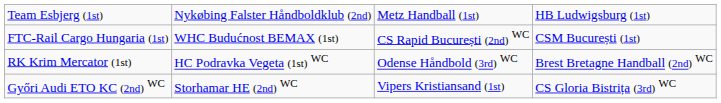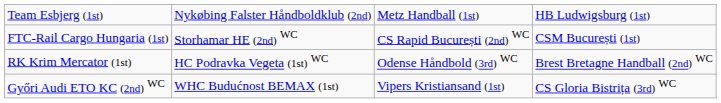FTC-Rail Cargo Hungaria (1st) | column 2: WHC Budućnost BEMAX (1st) -> Storhamar HE (2nd) WC
Győri Audi ETO KC (2nd) WC | column 2: Storhamar HE (2nd) WC -> WHC Budućnost BEMAX (1st)
